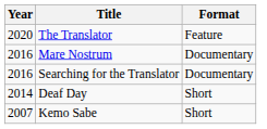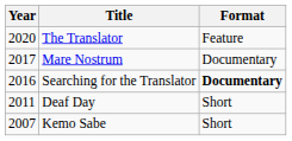Mare Nostrum | Year: 2016 -> 2017
Searching for the Translator | Format: normal -> bold
Deaf Day | Year: 2014 -> 2011
